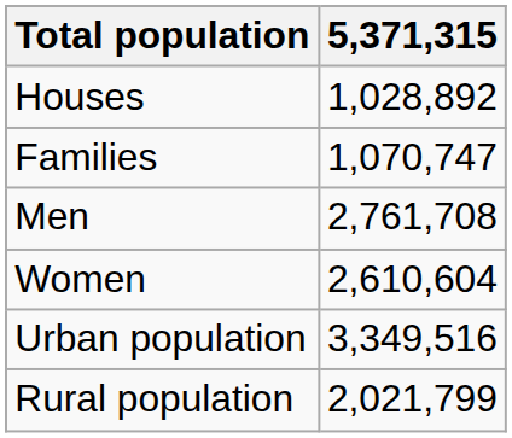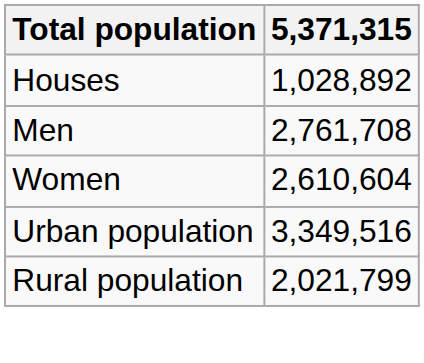- row: Families | 1,070,747
